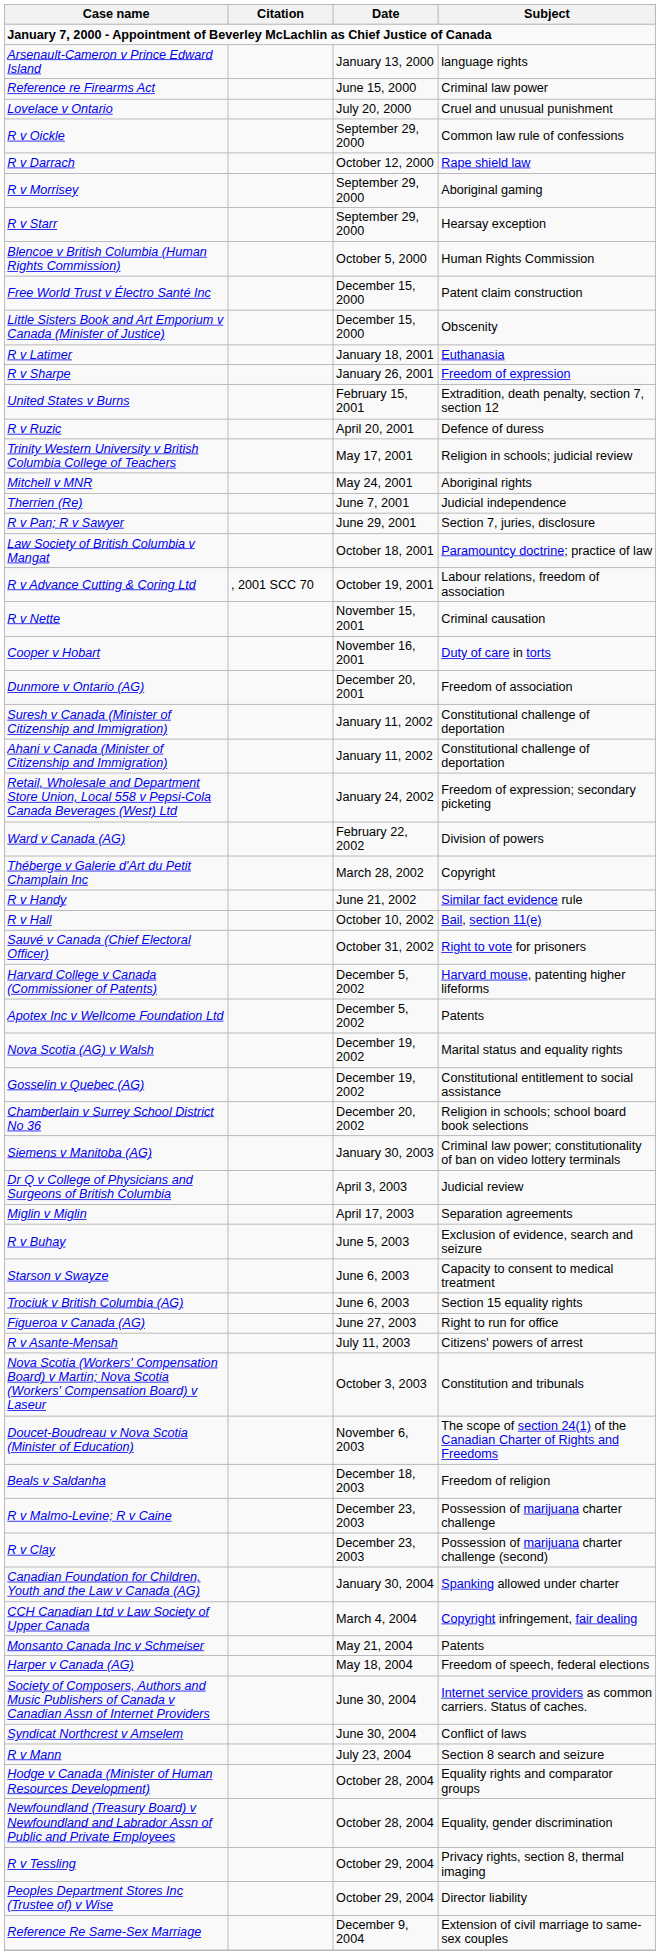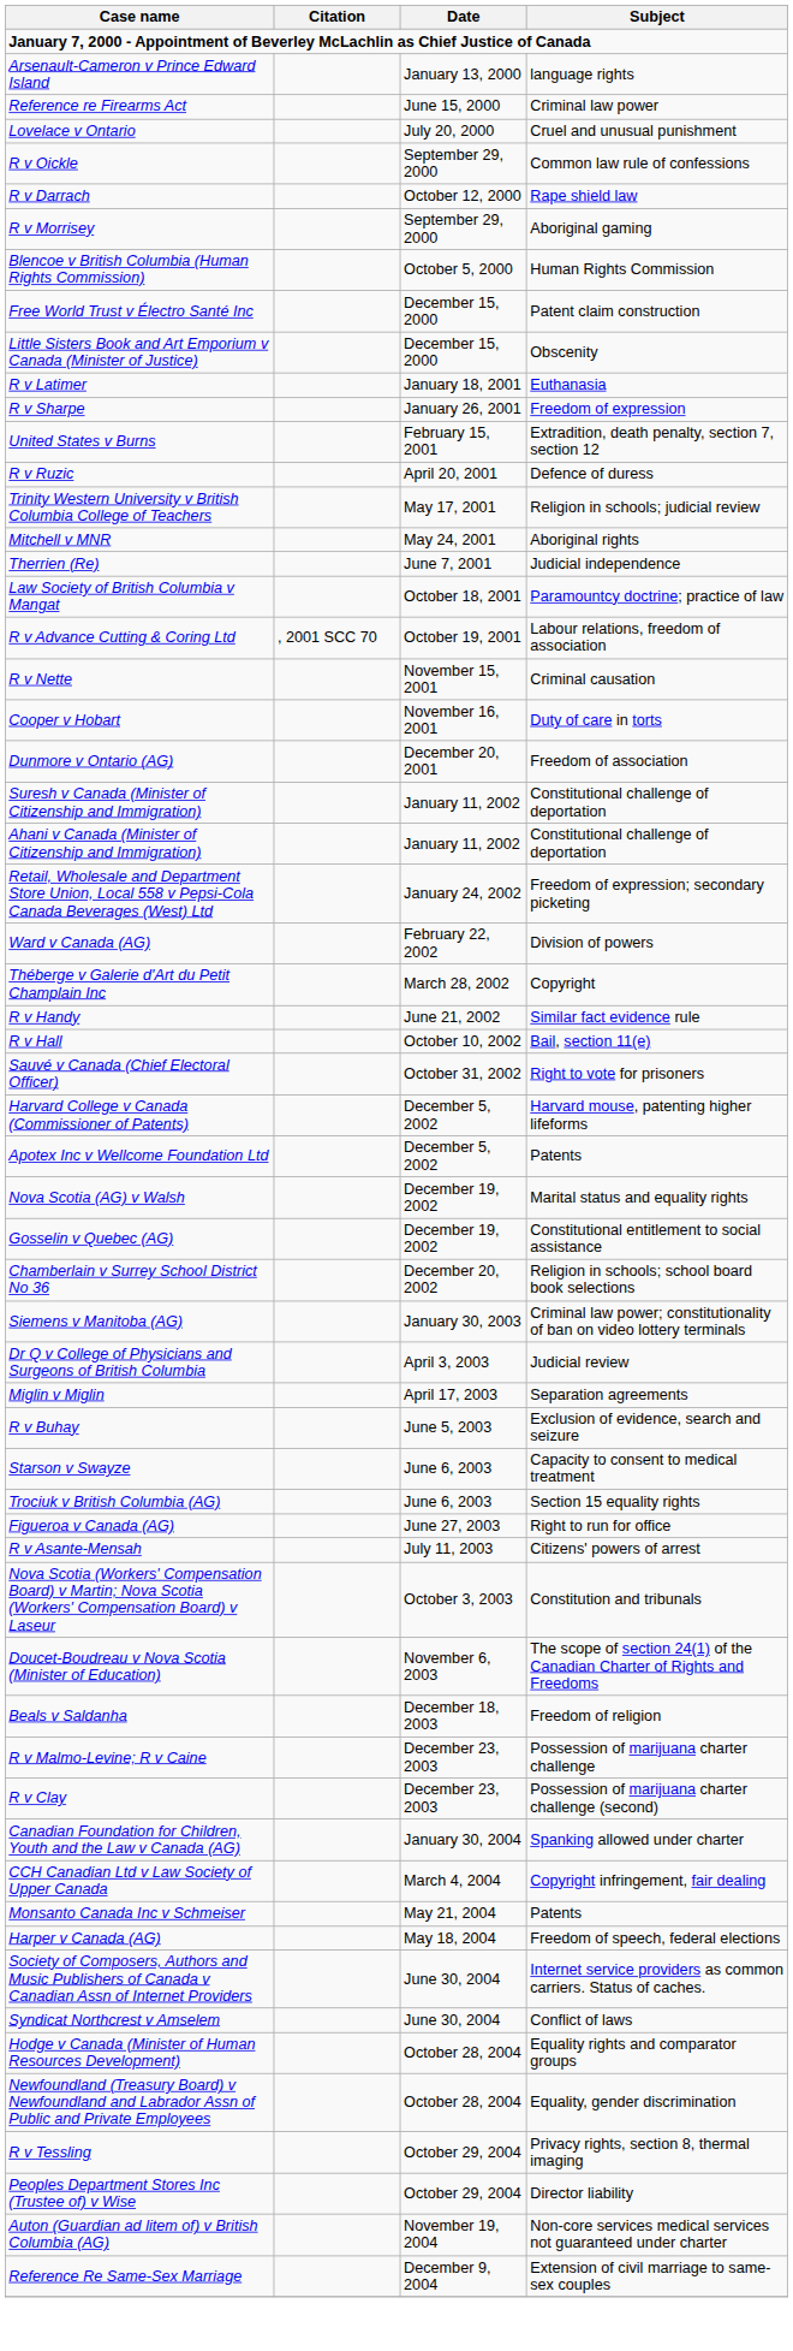- row: R v Starr | September 29, 2000 | Hearsay exception
- row: R v Pan; R v Sawyer | June 29, 2001 | Section 7, juries, disclosure
- row: R v Mann | July 23, 2004 | Section 8 search and seizure
+ row: Auton (Guardian ad litem of) v British Columbia (AG) | November 19, 2004 | Non-core services medical services not guaranteed under charter
